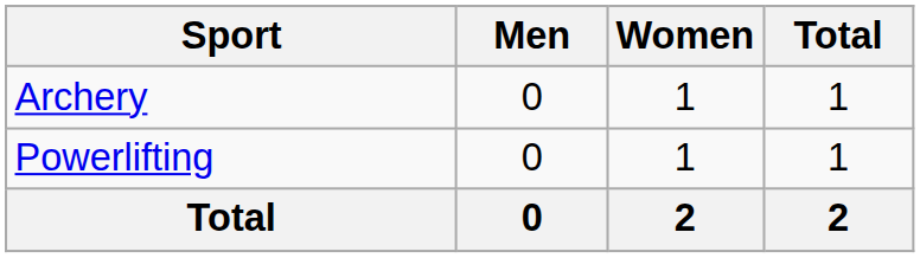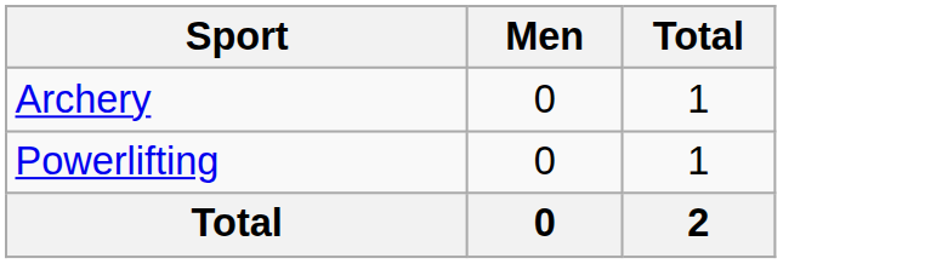- column: Women | 1 | 1 | 2
